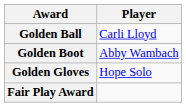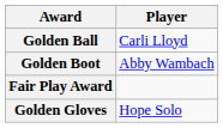rows swapped: Golden Gloves <-> Fair Play Award
